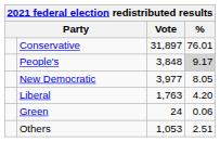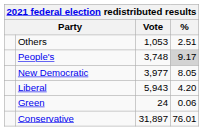rows swapped: Conservative <-> Others
People's | Vote: 3,848 -> 3,748
Liberal | Vote: 1,763 -> 5,943
